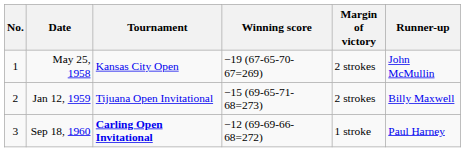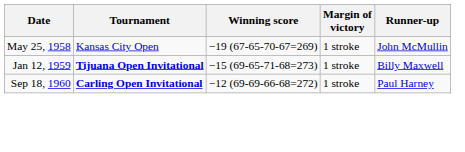- column: No. | 1 | 2 | 3
May 25, 1958 | Margin of victory: 2 strokes -> 1 stroke
Jan 12, 1959 | Tournament: normal -> bold
Jan 12, 1959 | Margin of victory: 2 strokes -> 1 stroke
